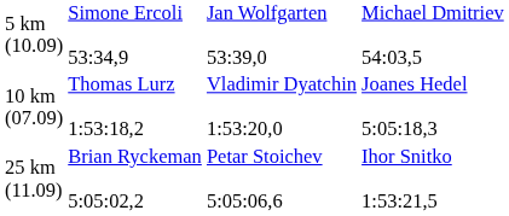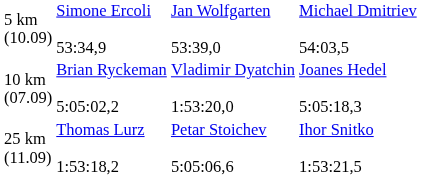10 km (07.09) | column 2: Thomas Lurz 1:53:18,2 -> Brian Ryckeman 5:05:02,2
25 km (11.09) | column 2: Brian Ryckeman 5:05:02,2 -> Thomas Lurz 1:53:18,2
